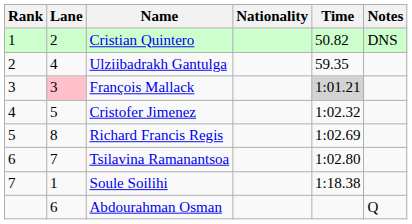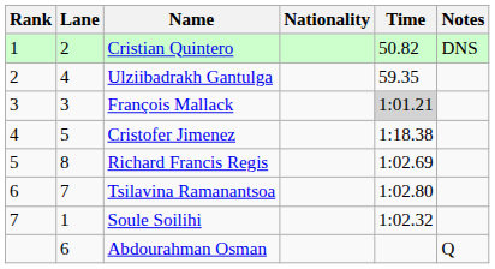François Mallack | Lane: pink background -> no background
Cristofer Jimenez | Time: 1:02.32 -> 1:18.38
Soule Soilihi | Time: 1:18.38 -> 1:02.32
